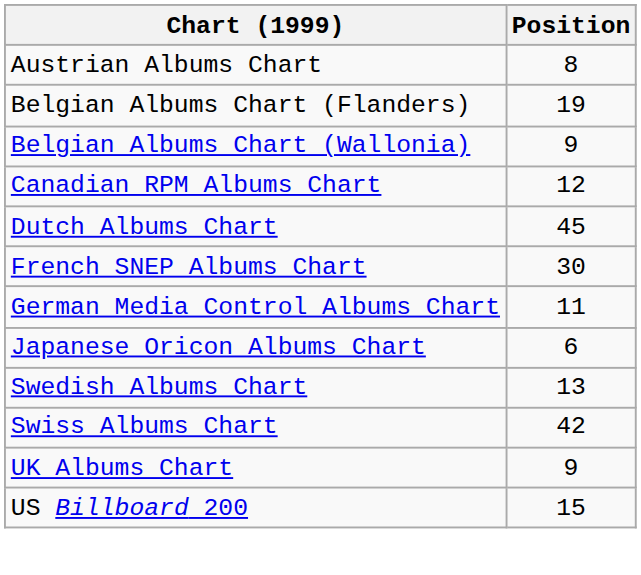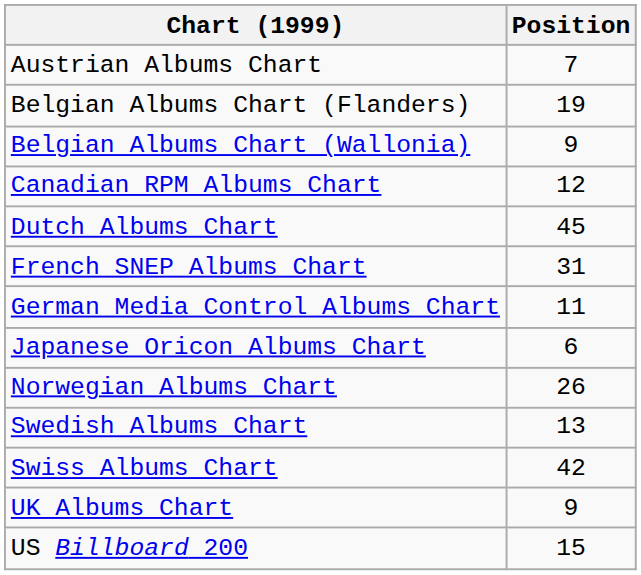Austrian Albums Chart | Position: 8 -> 7
French SNEP Albums Chart | Position: 30 -> 31
+ row: Norwegian Albums Chart | 26
